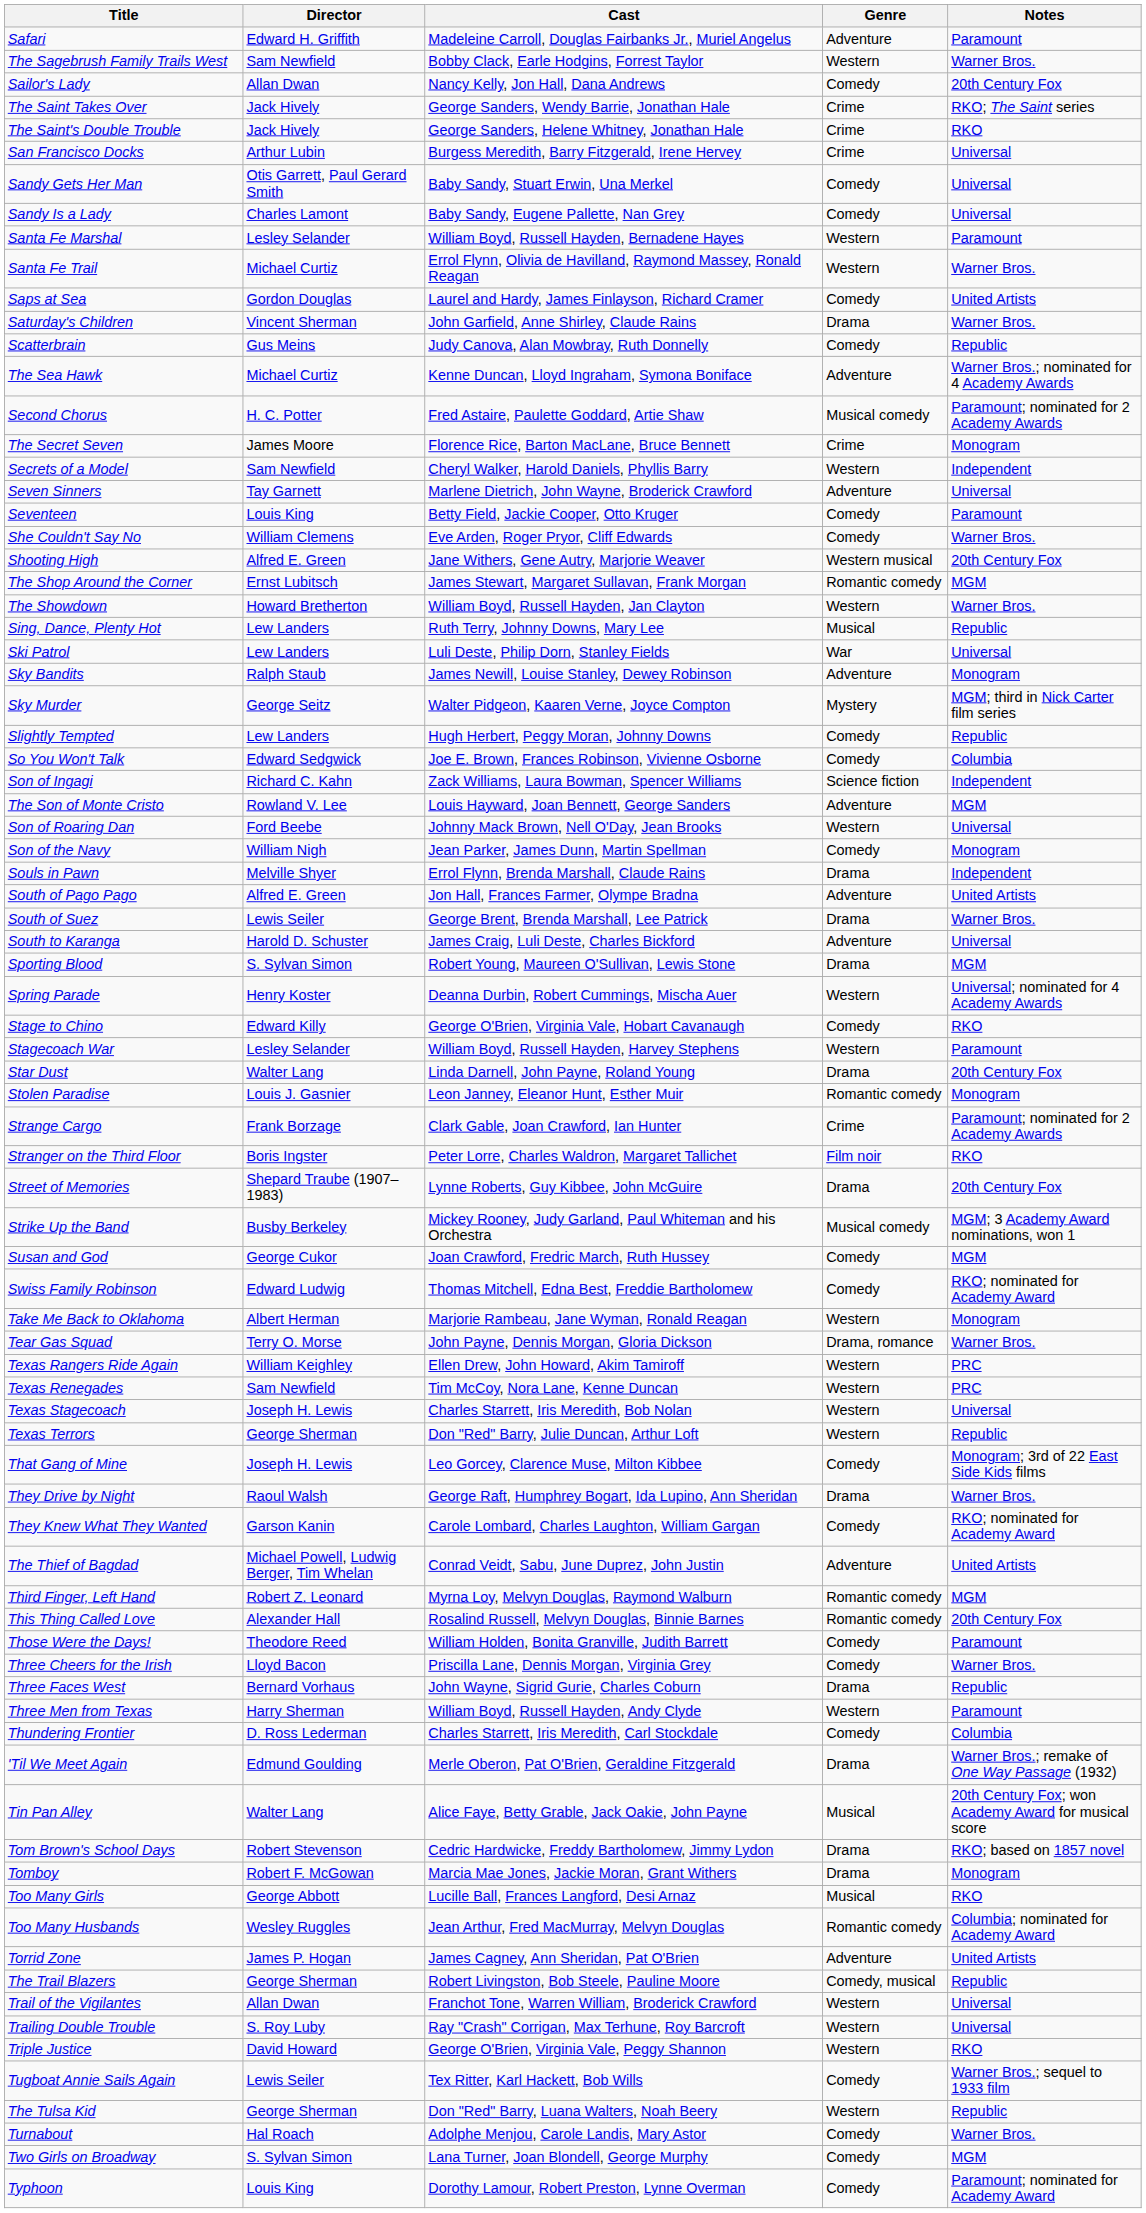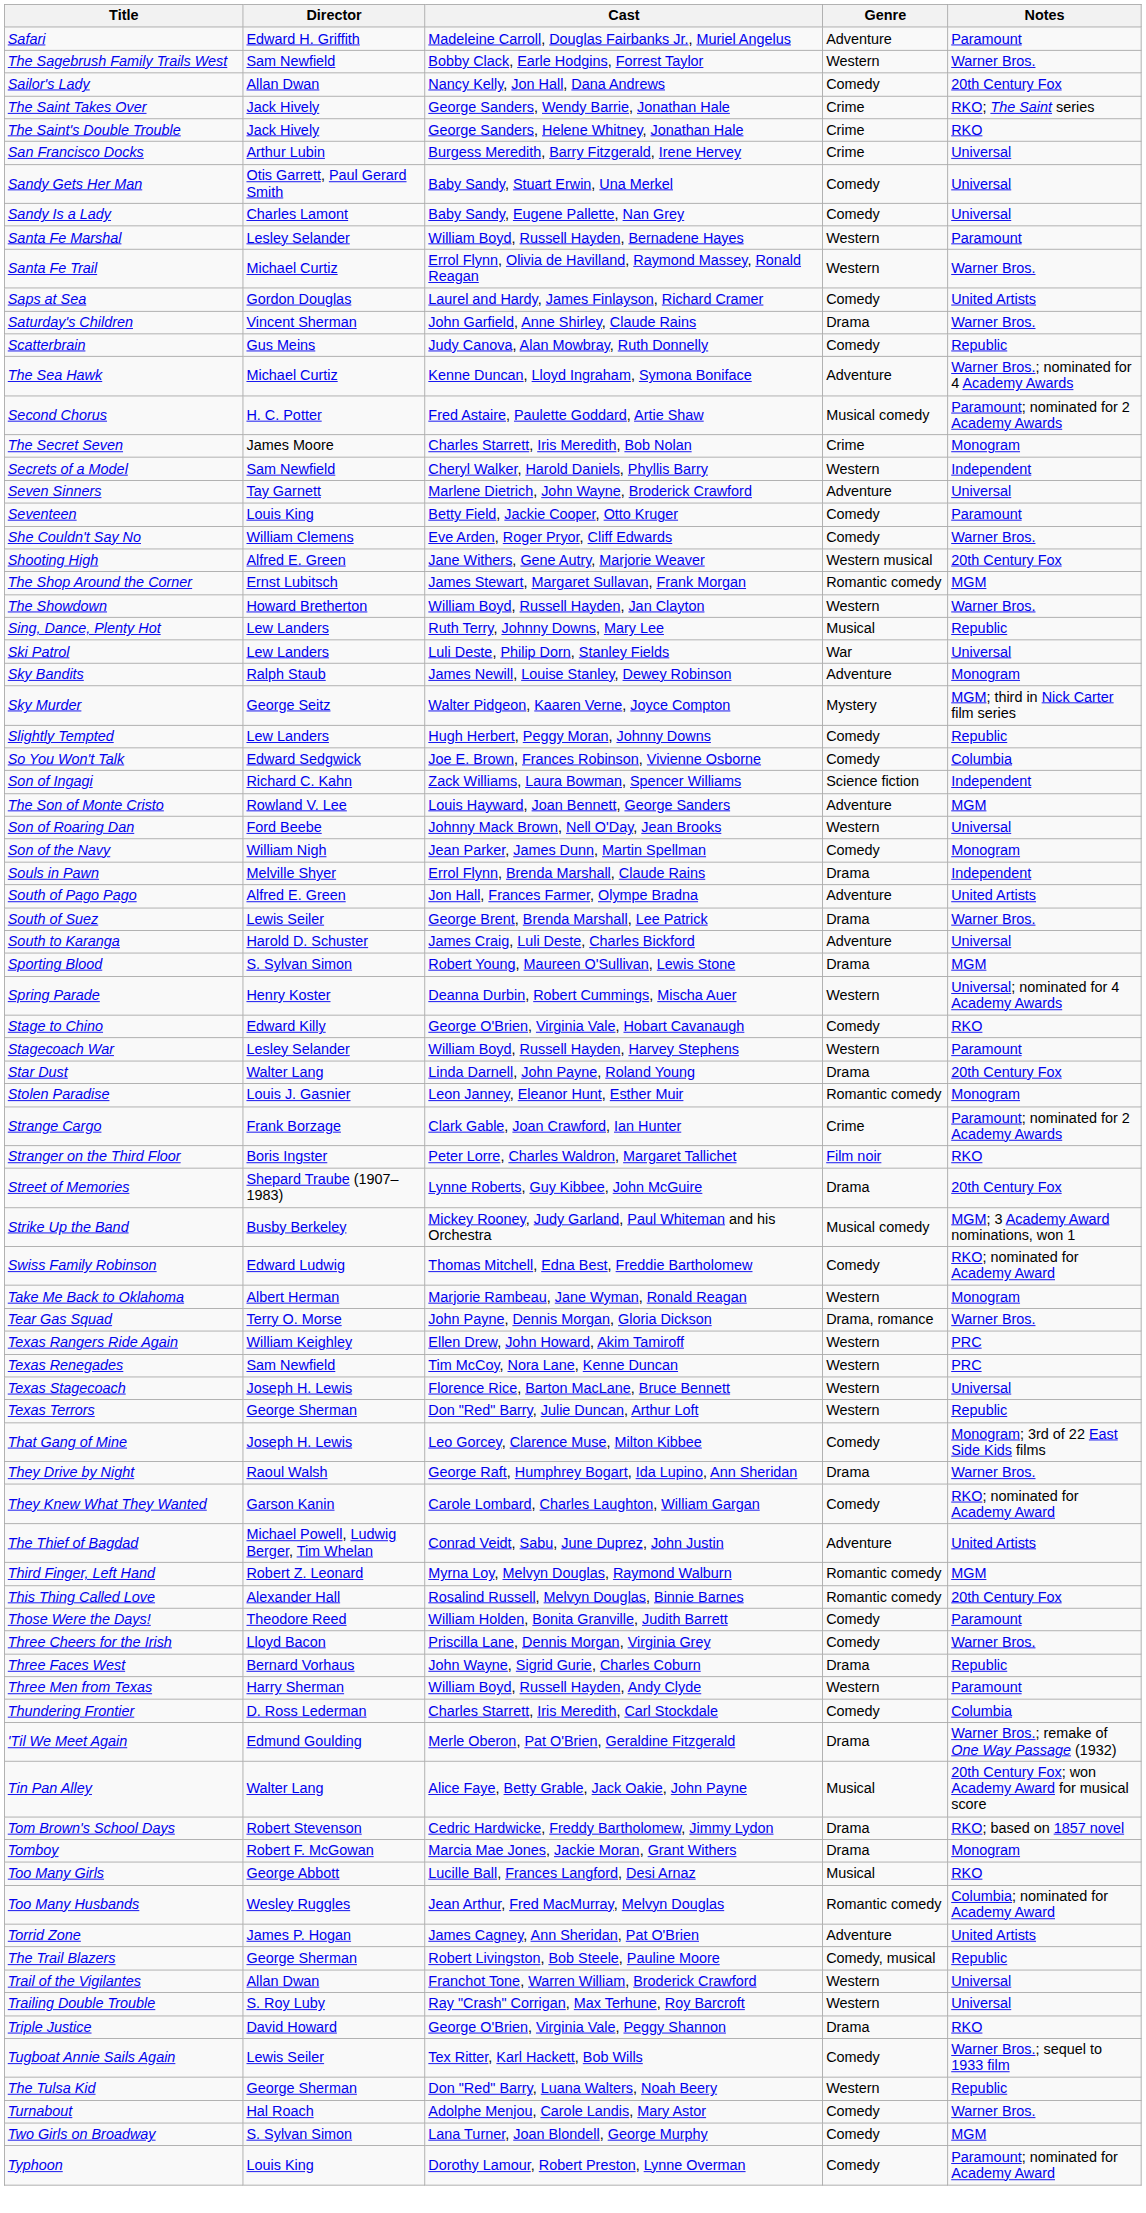The Secret Seven | Cast: Florence Rice, Barton MacLane, Bruce Bennett -> Charles Starrett, Iris Meredith, Bob Nolan
- row: Susan and God | George Cukor | Joan Crawford, Fredric March, Ruth Hussey | Comedy | MGM
Texas Stagecoach | Cast: Charles Starrett, Iris Meredith, Bob Nolan -> Florence Rice, Barton MacLane, Bruce Bennett
Triple Justice | Genre: Western -> Drama
